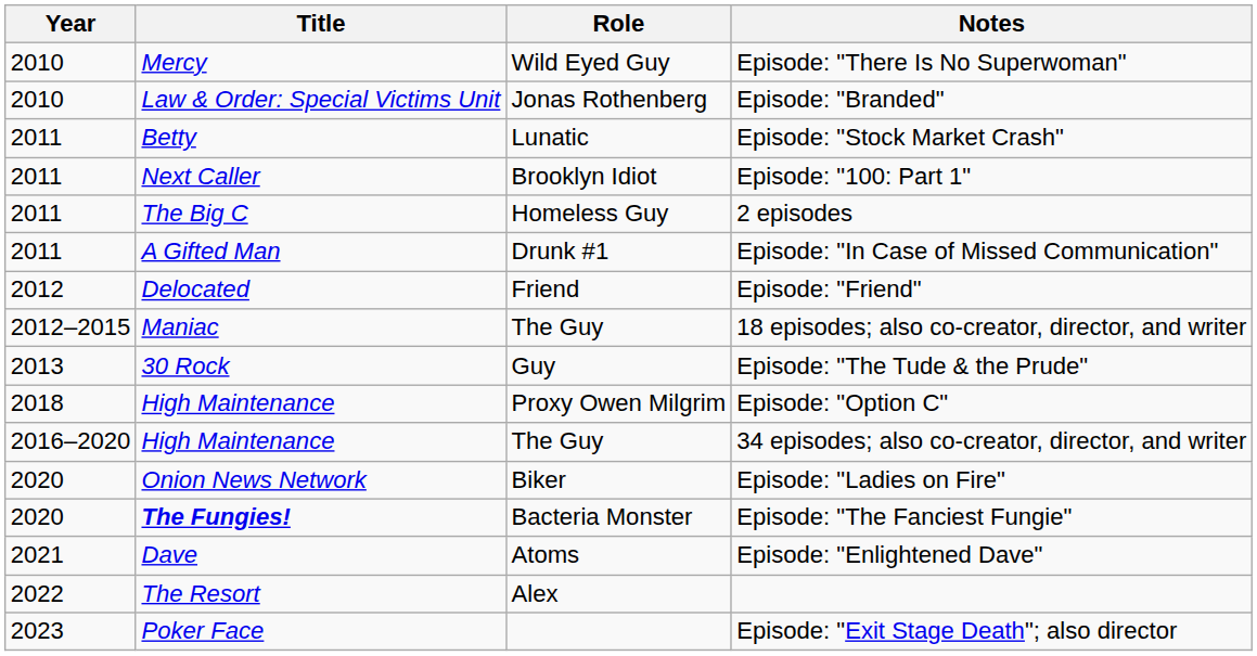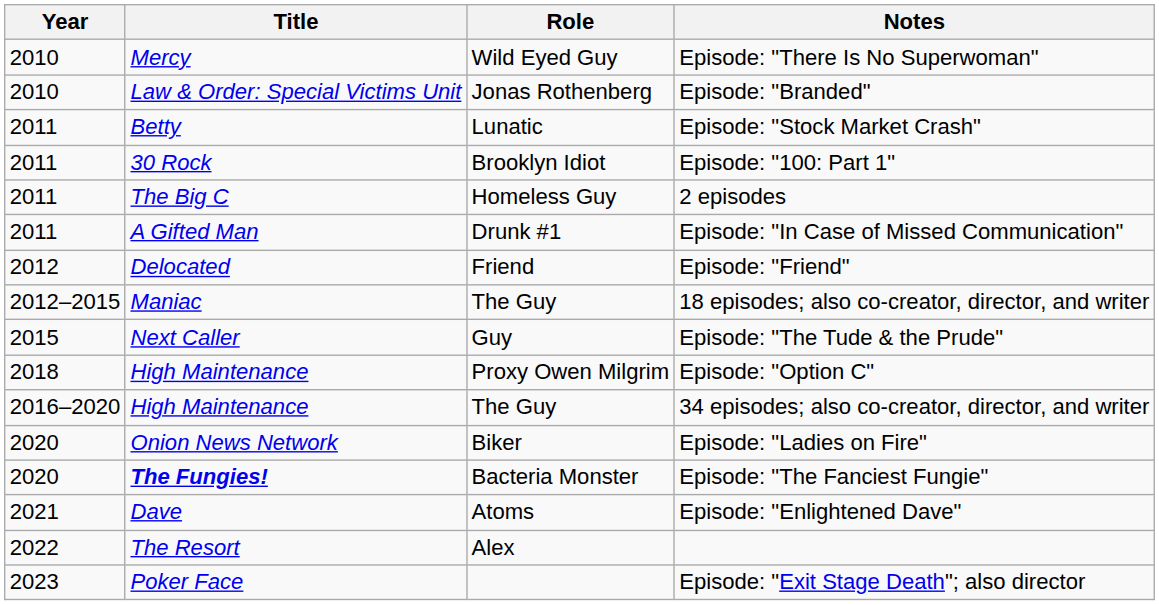Episode: "100: Part 1" | Title: Next Caller -> 30 Rock
Episode: "The Tude & the Prude" | Year: 2013 -> 2015
Episode: "The Tude & the Prude" | Title: 30 Rock -> Next Caller
